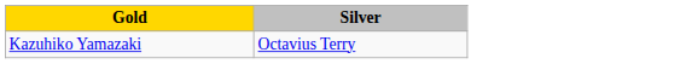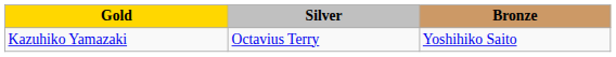+ column: Bronze | Yoshihiko Saito
